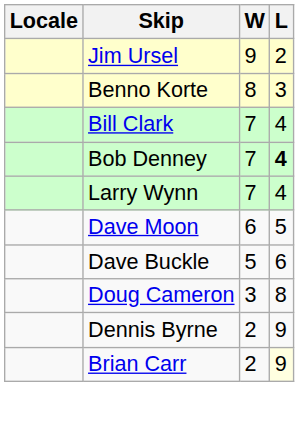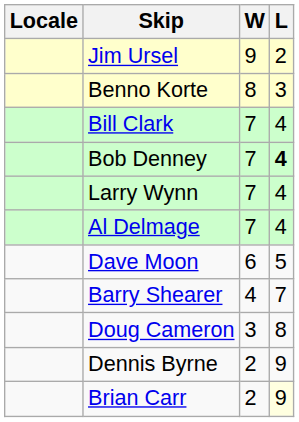+ row: Al Delmage | 7 | 4
- row: Dave Buckle | 5 | 6
+ row: Barry Shearer | 4 | 7
